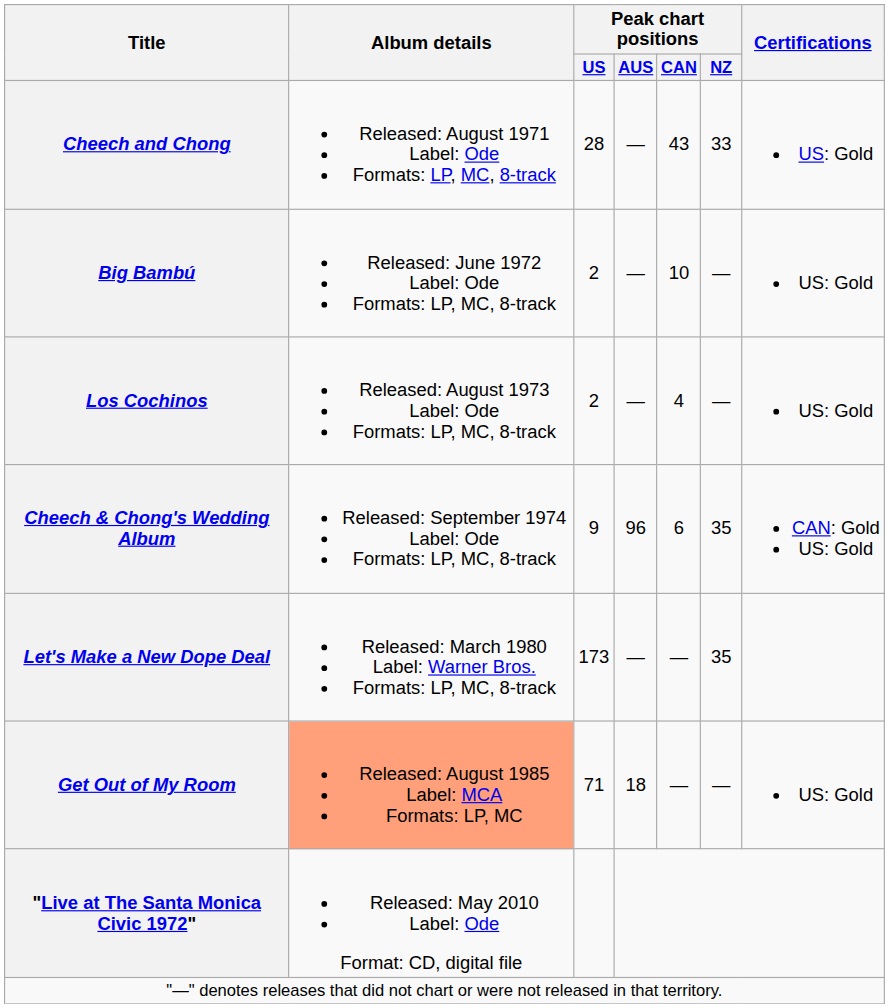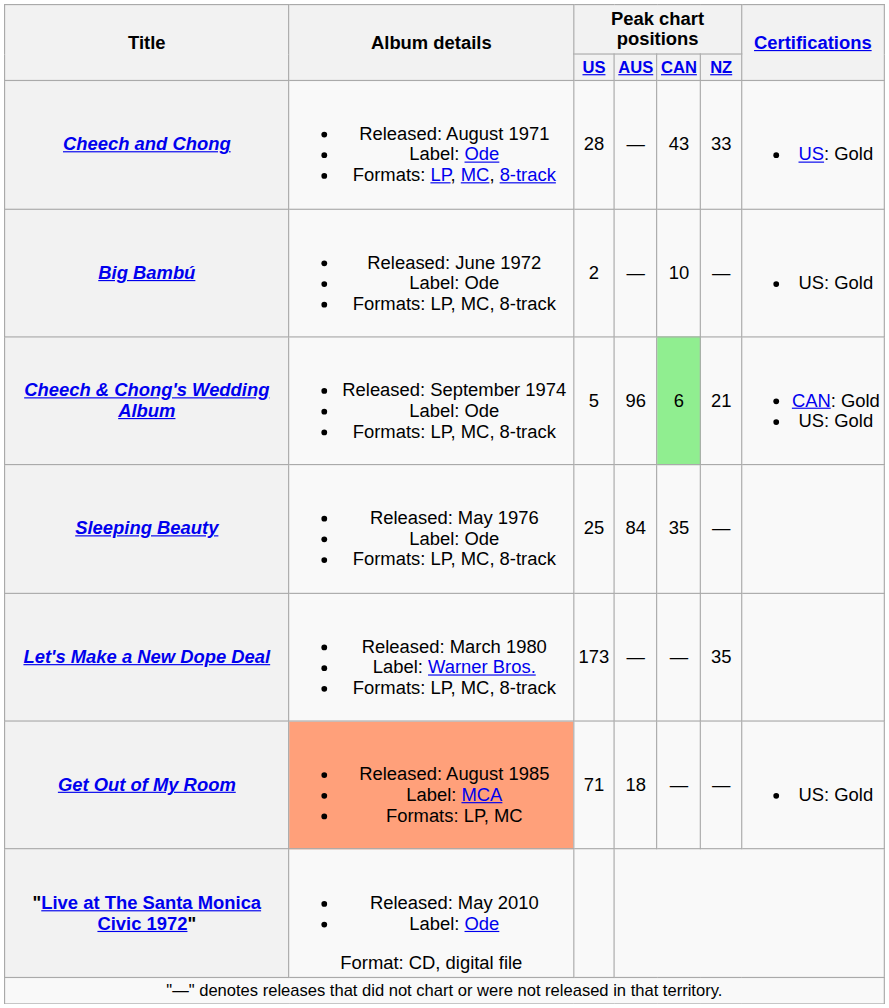- row: Los Cochinos | Released: August 1973 Label: Ode Formats: LP, MC, 8-track | 2 | — | 4 | — | US: Gold
Cheech & Chong's Wedding Album | Peak chart positions / US: 9 -> 5
Cheech & Chong's Wedding Album | Peak chart positions / CAN: no background -> lightgreen background
Cheech & Chong's Wedding Album | Peak chart positions / NZ: 35 -> 21
+ row: Sleeping Beauty | Released: May 1976 Label: Ode Formats: LP, MC, 8-track | 25 | 84 | 35 | —
